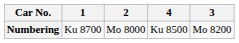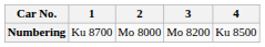columns swapped: 3 <-> 4
